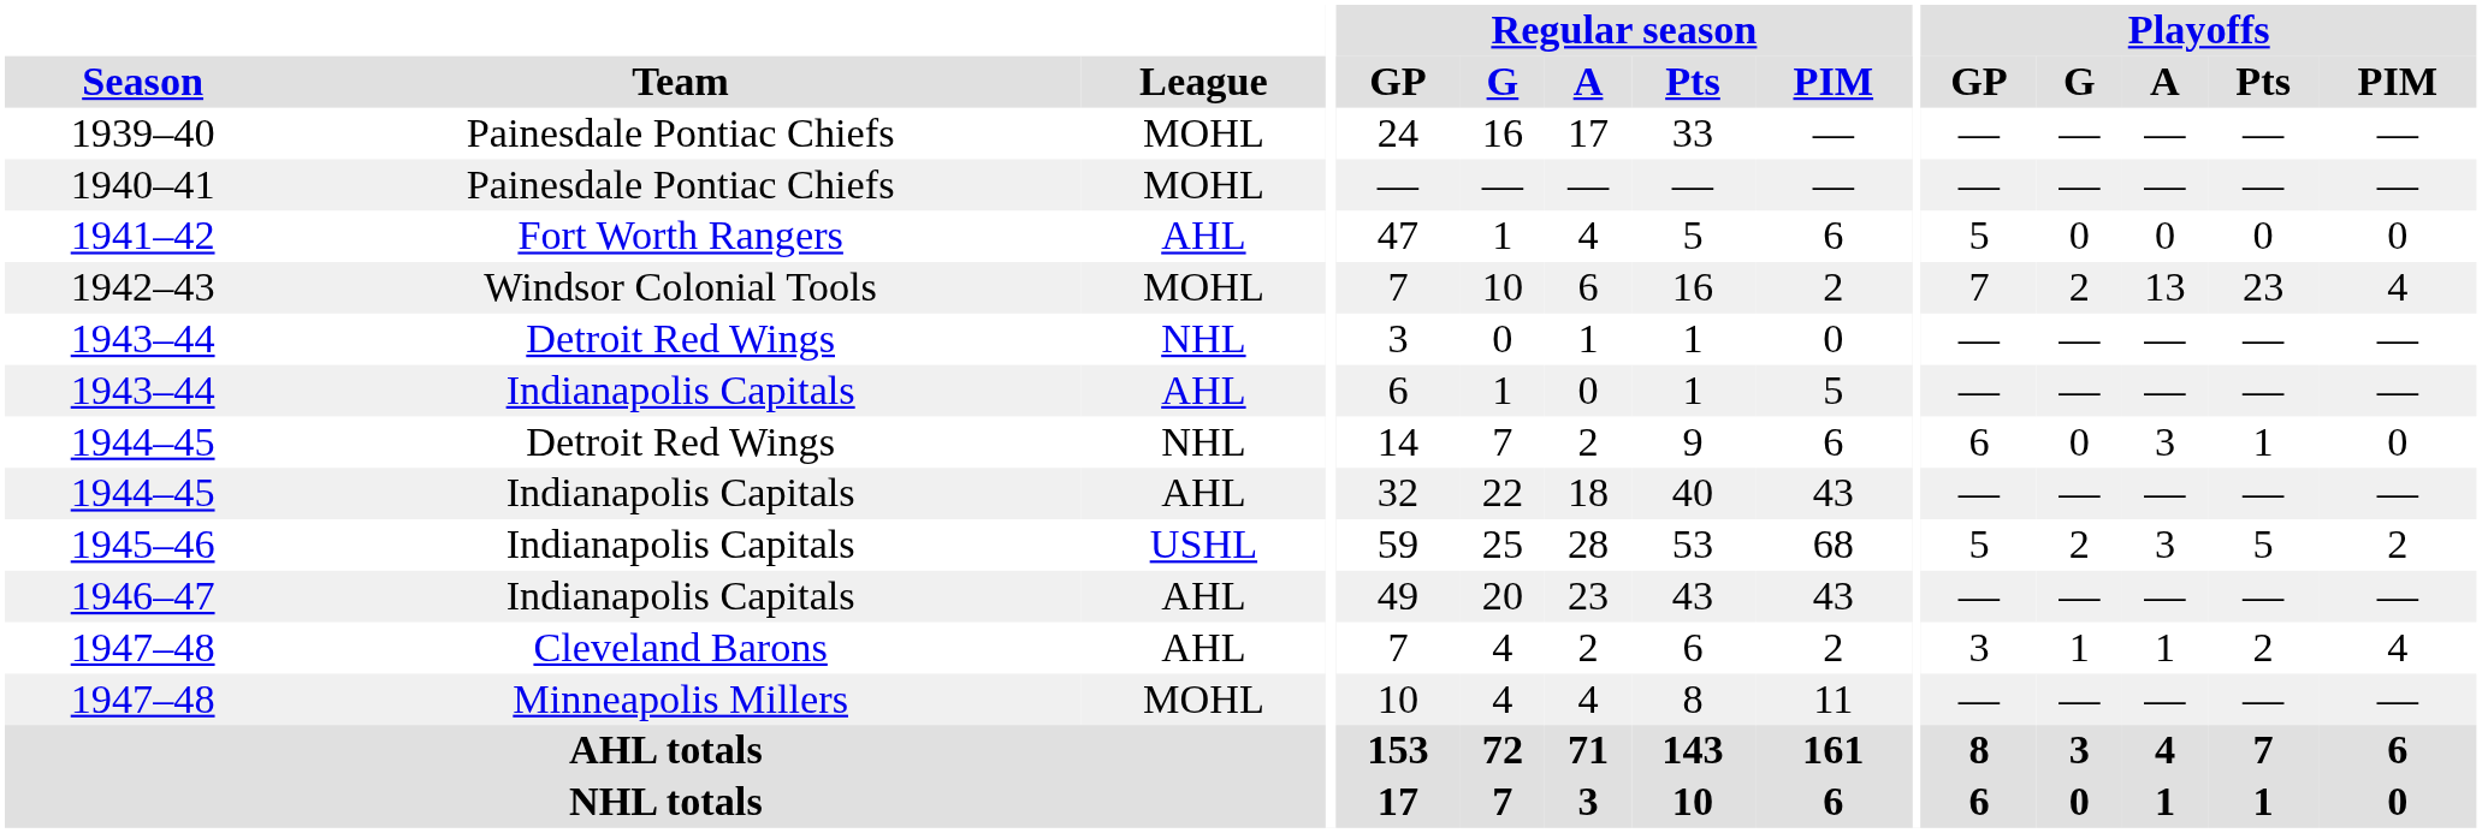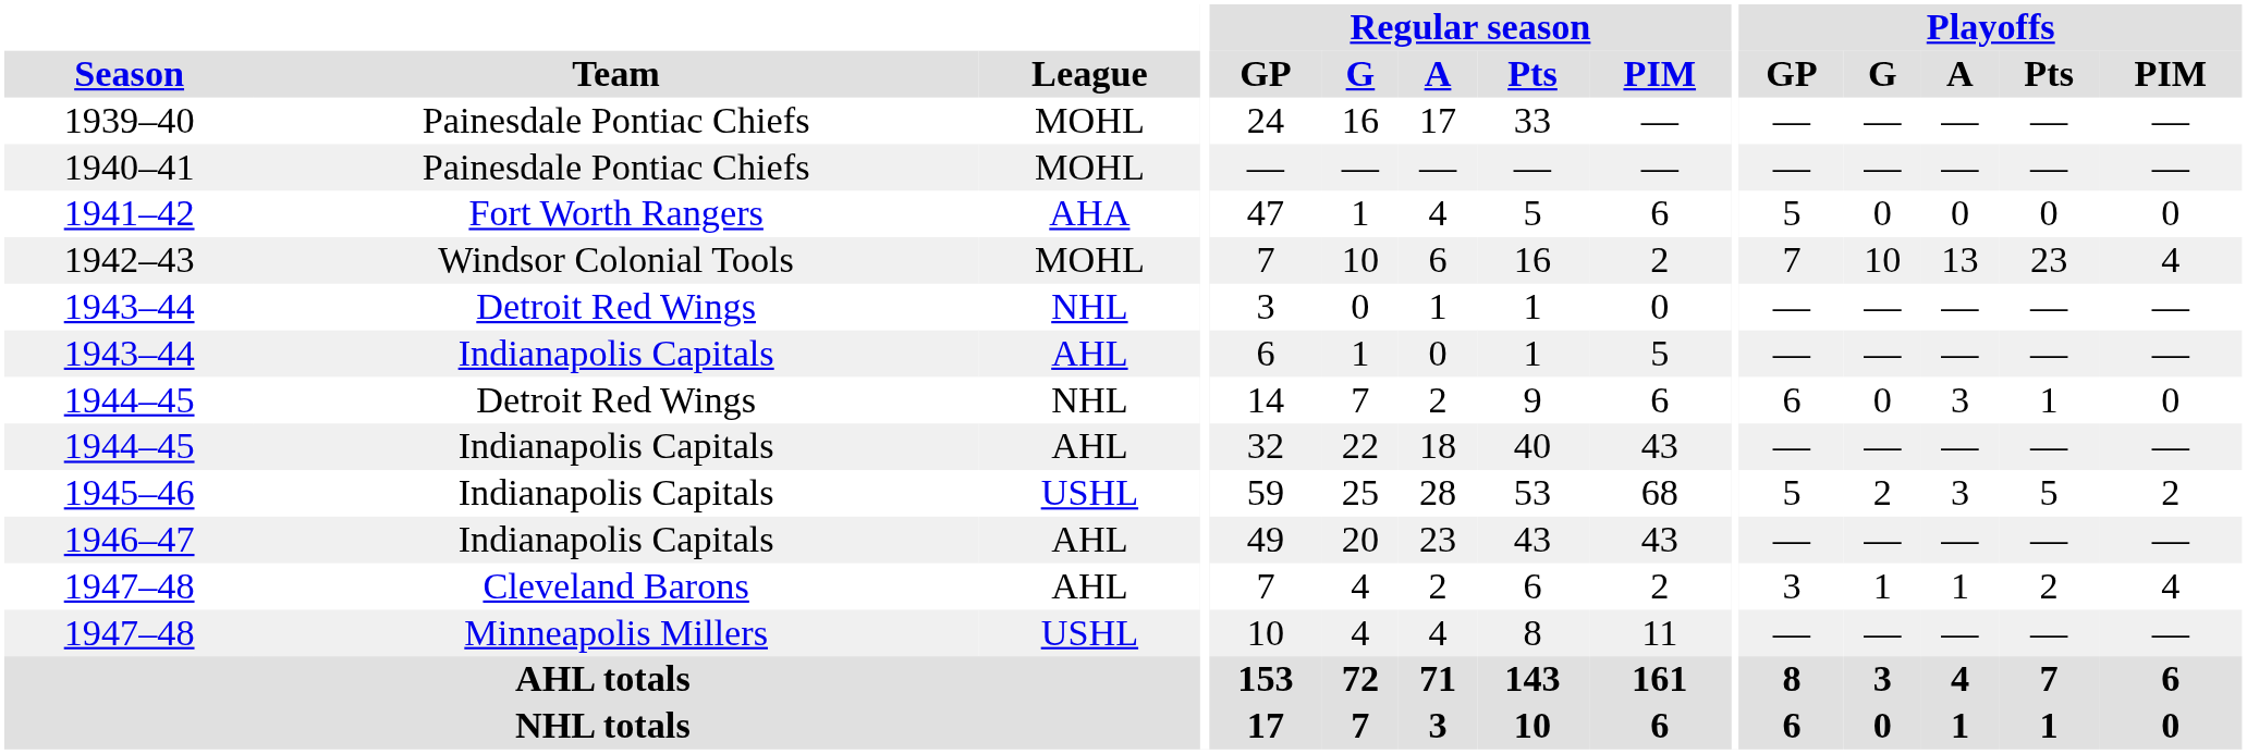1941–42 | League: AHL -> AHA
1942–43 | Playoffs / G: 2 -> 10
1947–48 / Minneapolis Millers | League: MOHL -> USHL
